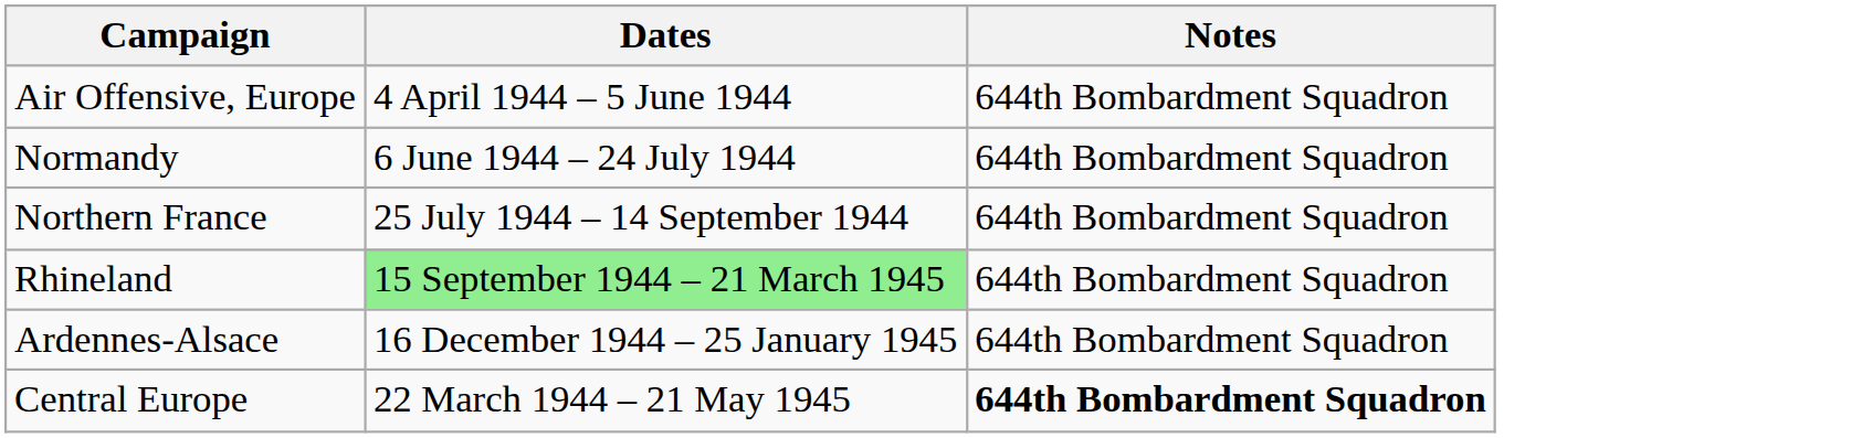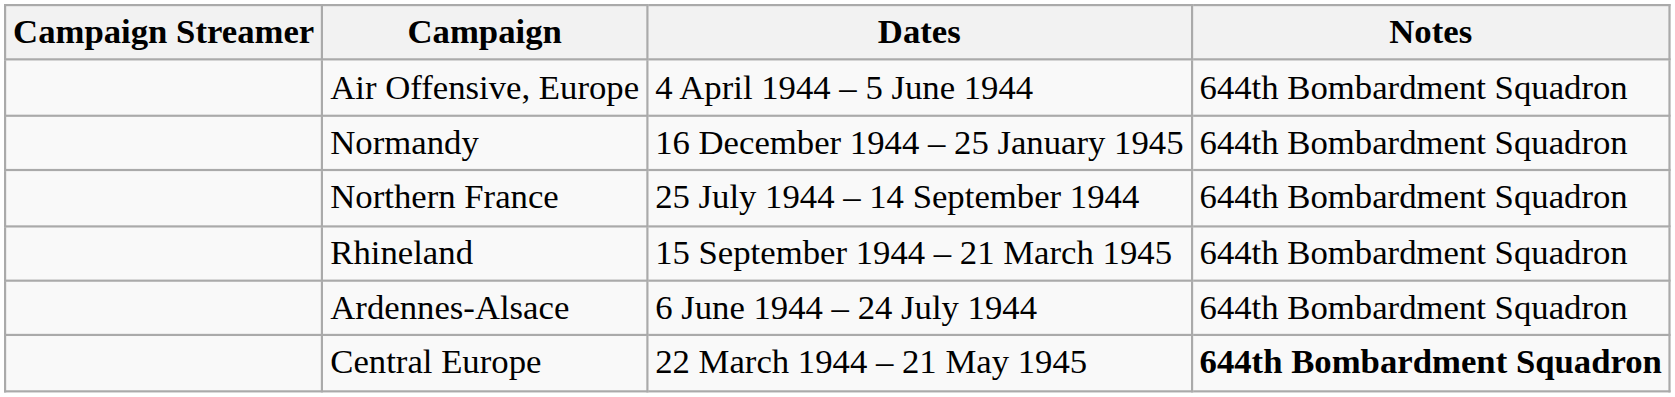+ column: Campaign Streamer
Normandy | Dates: 6 June 1944 – 24 July 1944 -> 16 December 1944 – 25 January 1945
Rhineland | Dates: lightgreen background -> no background
Ardennes-Alsace | Dates: 16 December 1944 – 25 January 1945 -> 6 June 1944 – 24 July 1944
